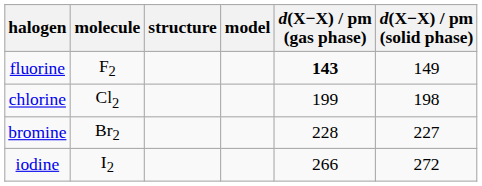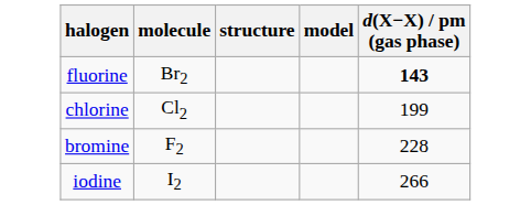- column: d(X−X) / pm (solid phase) | 149 | 198 | 227 | 272
fluorine | molecule: F2 -> Br2
bromine | molecule: Br2 -> F2
